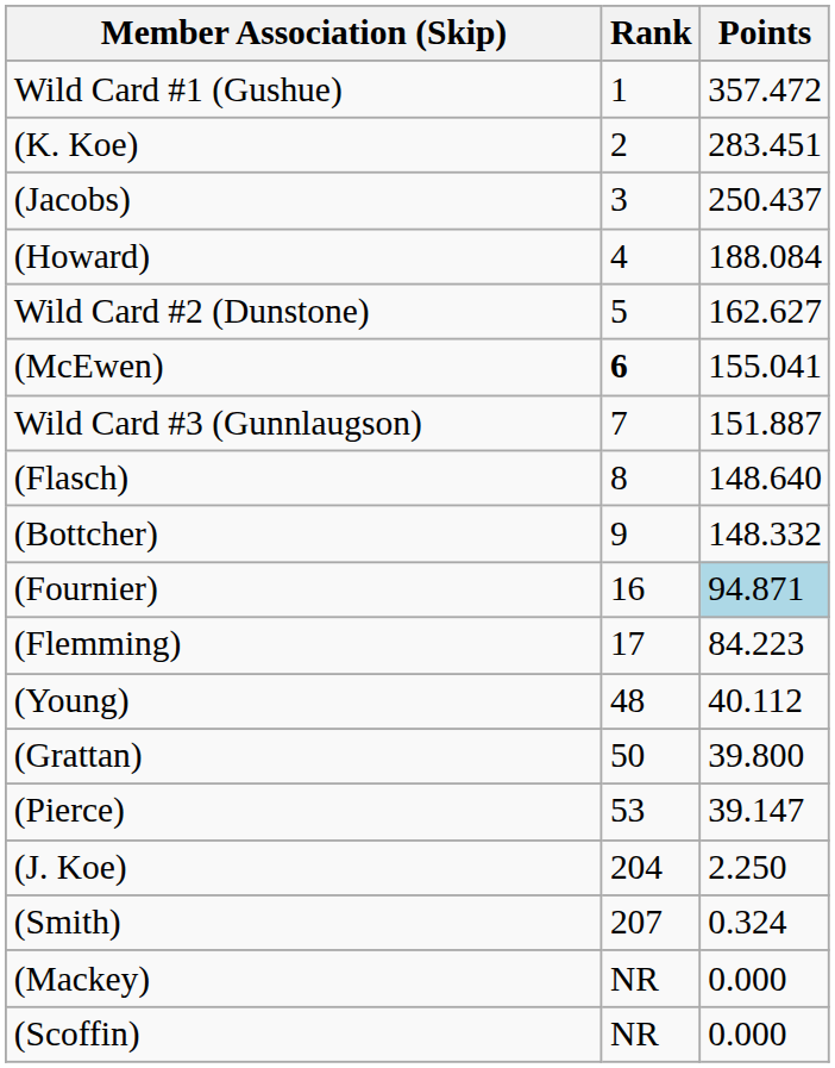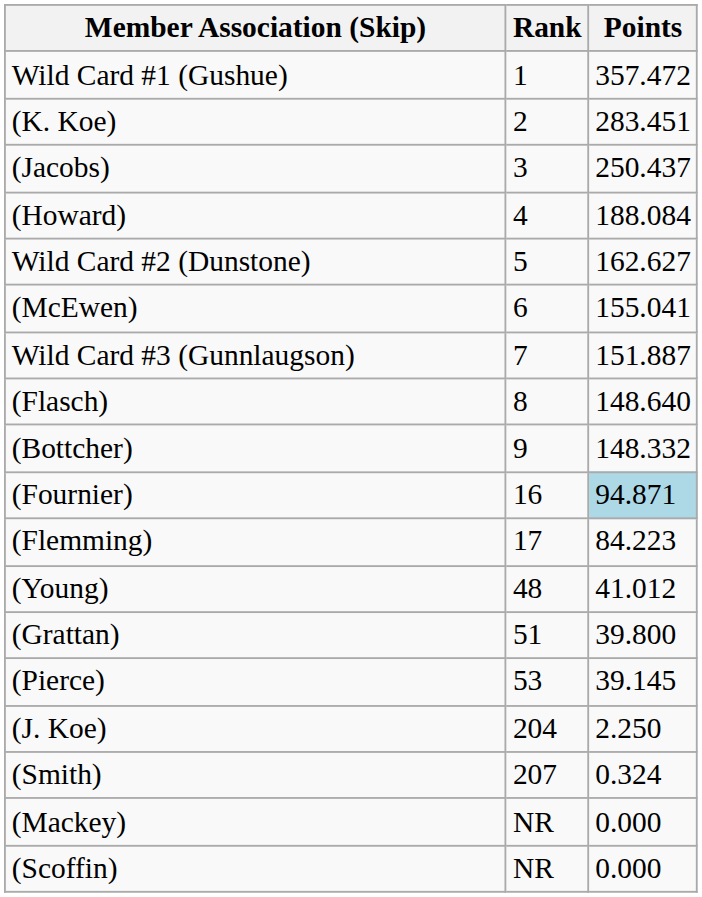(McEwen) | Rank: bold -> normal
(Young) | Points: 40.112 -> 41.012
(Grattan) | Rank: 50 -> 51
(Pierce) | Points: 39.147 -> 39.145
